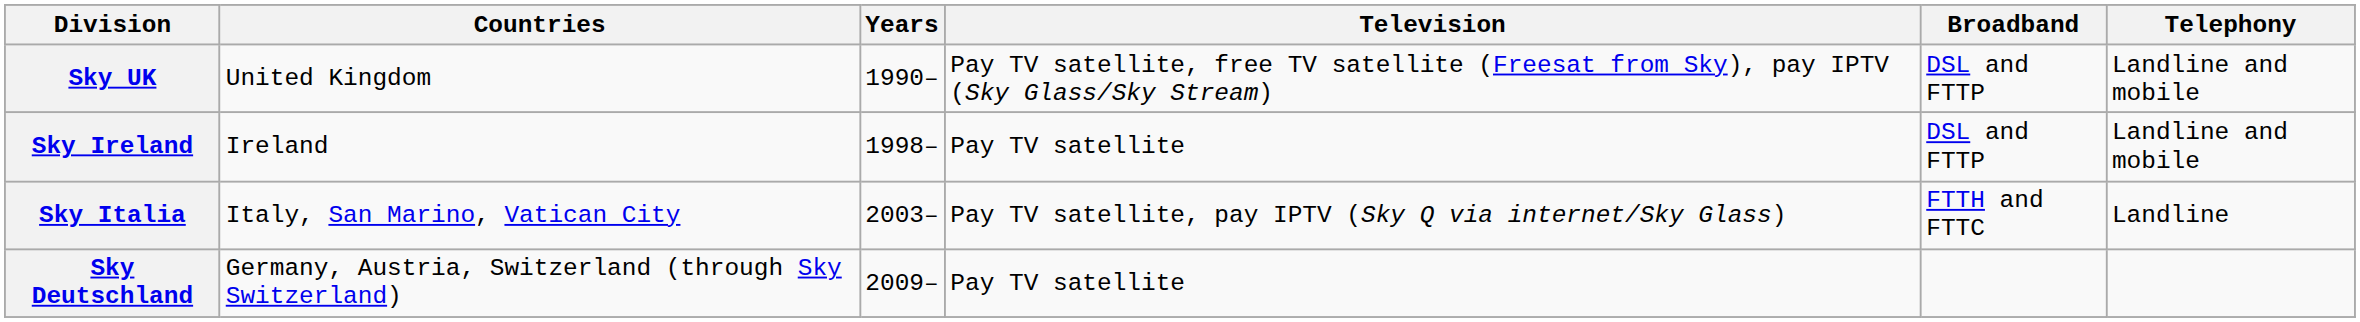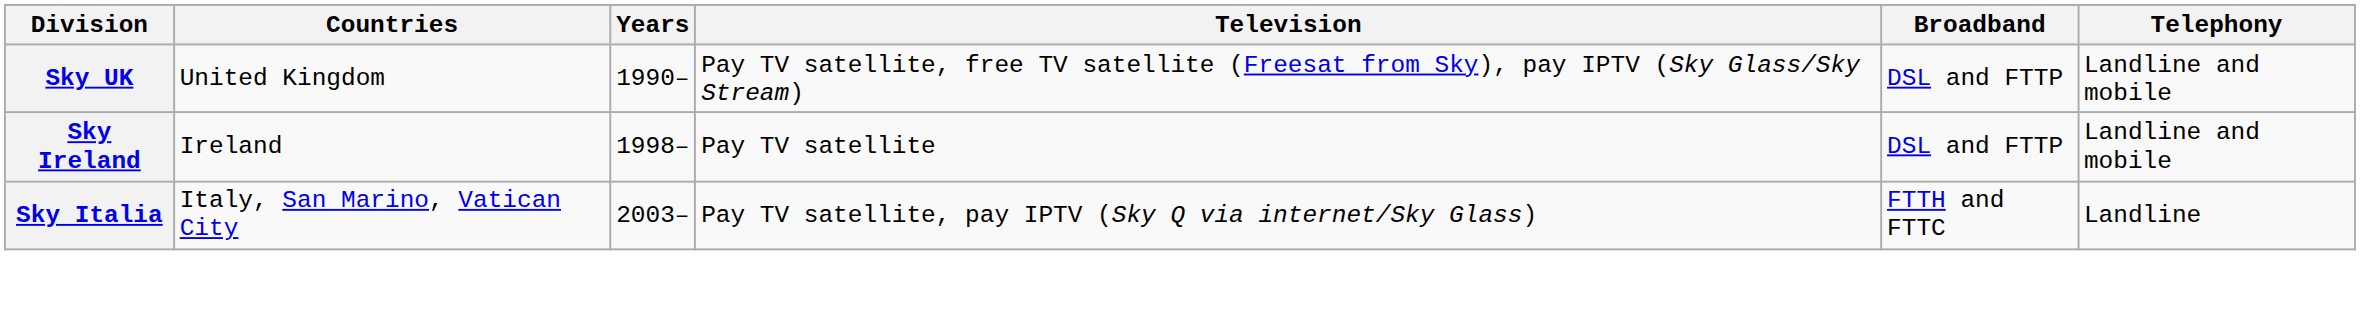- row: Sky Deutschland | Germany, Austria, Switzerland (through Sky Switzerland) | 2009– | Pay TV satellite
